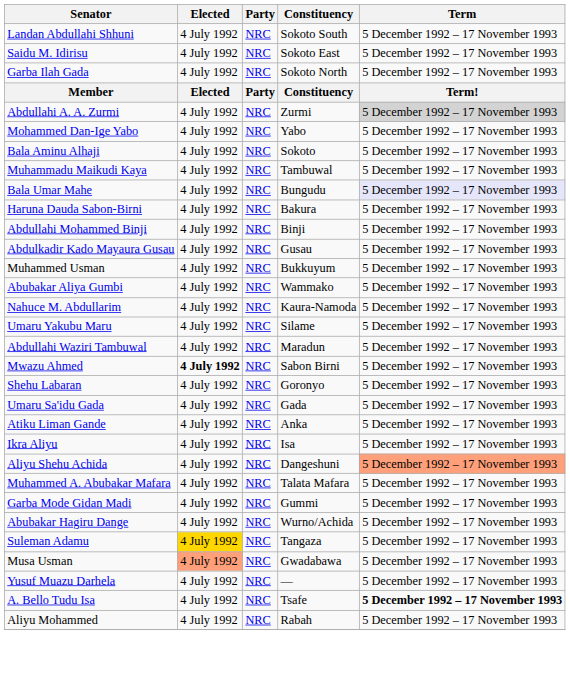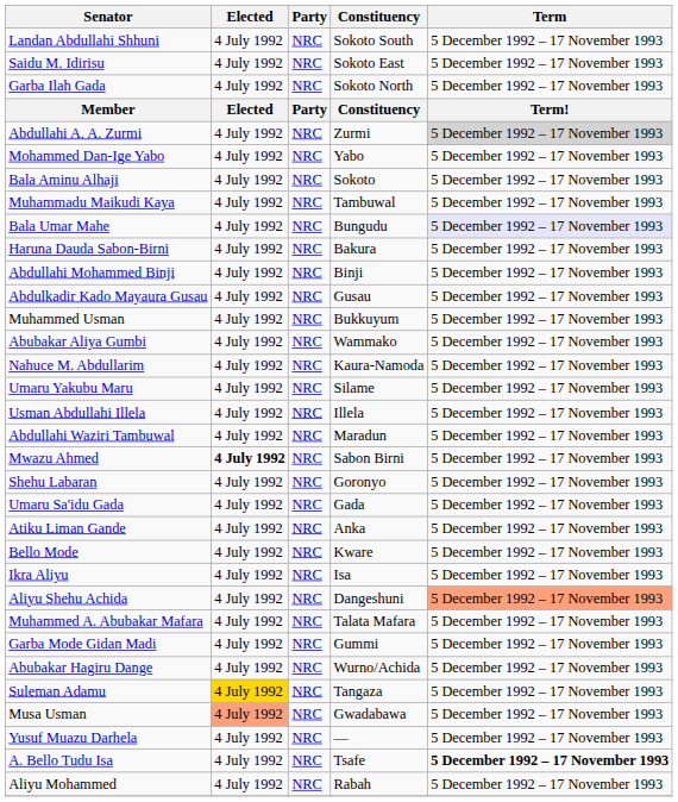+ row: Usman Abdullahi Illela | 4 July 1992 | NRC | Illela | 5 December 1992 – 17 November 1993
+ row: Bello Mode | 4 July 1992 | NRC | Kware | 5 December 1992 – 17 November 1993
